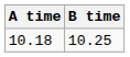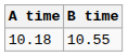10.18 | B time: 10.25 -> 10.55
